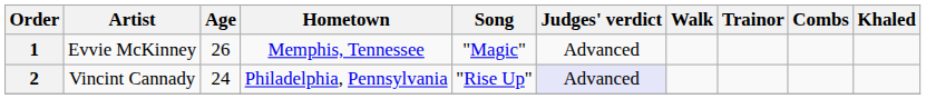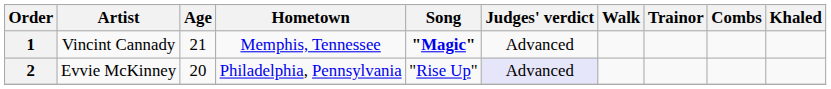1 | Artist: Evvie McKinney -> Vincint Cannady
1 | Age: 26 -> 21
1 | Song: normal -> bold
2 | Artist: Vincint Cannady -> Evvie McKinney
2 | Age: 24 -> 20
